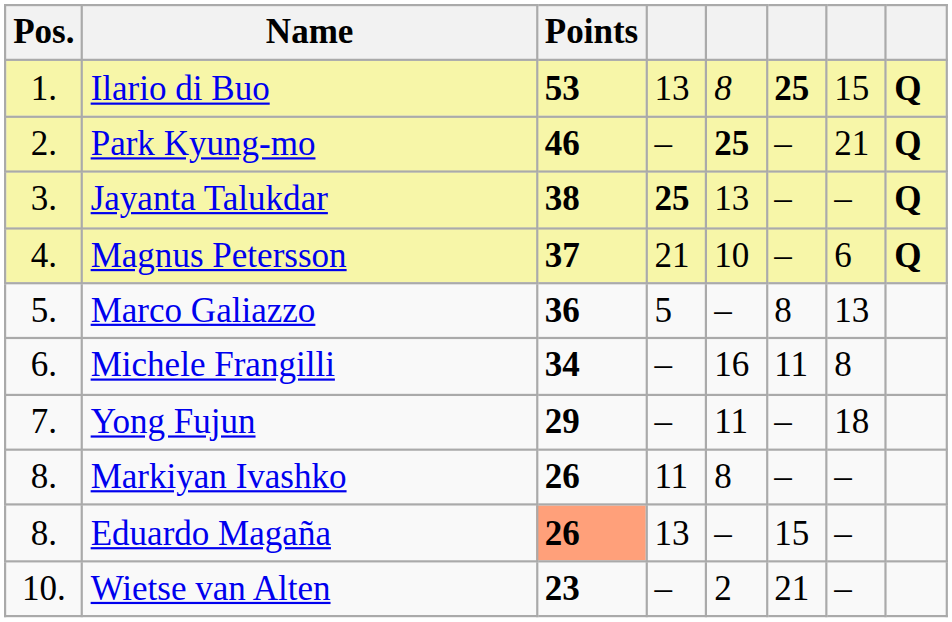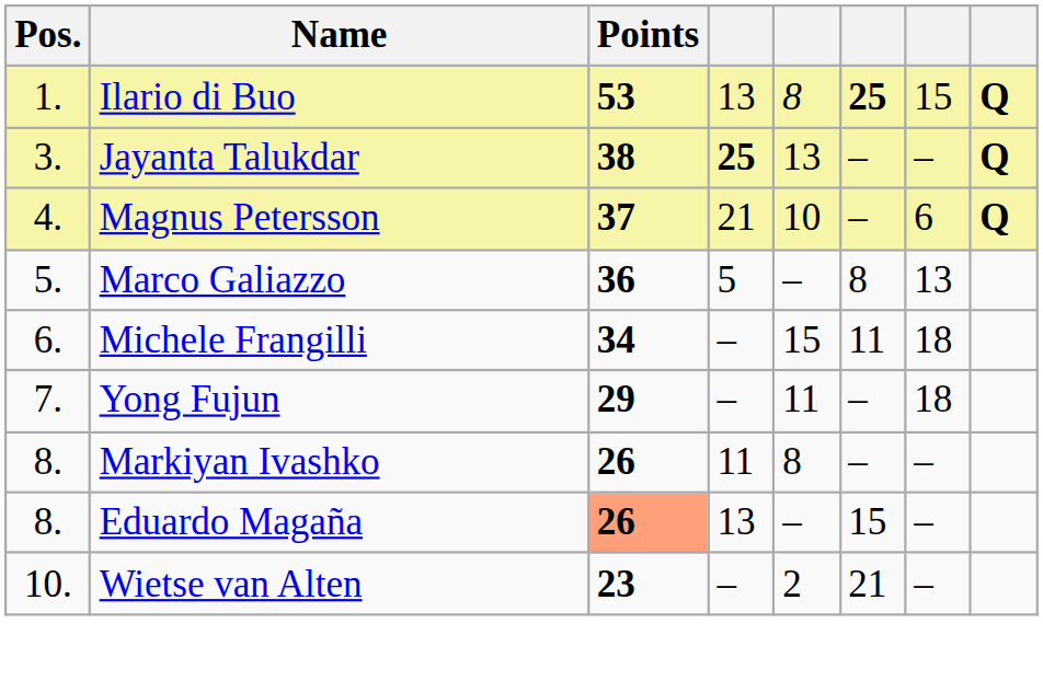- row: 2. | Park Kyung-mo | 46 | – | 25 | – | 21 | Q
Michele Frangilli | column 5: 16 -> 15
Michele Frangilli | column 7: 8 -> 18
